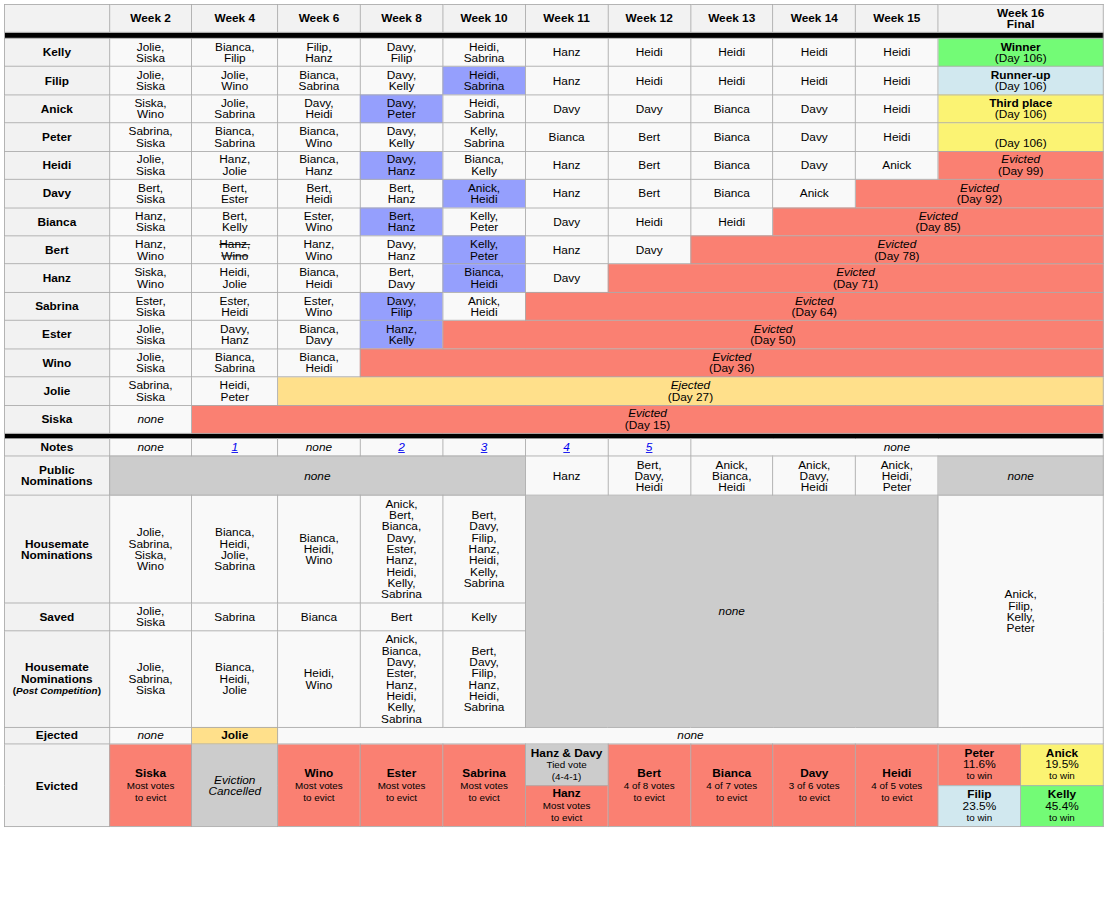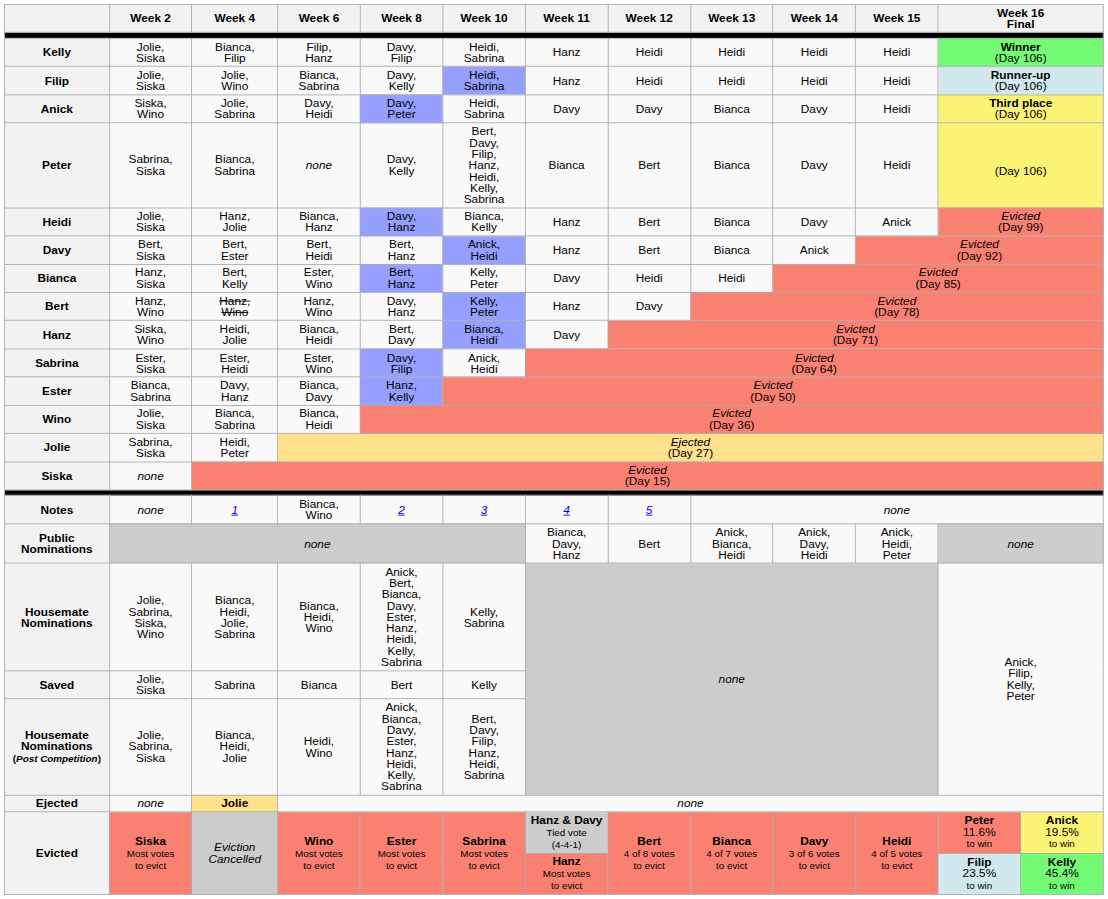Peter | Week 6: Bianca, Wino -> none
Peter | Week 10: Kelly, Sabrina -> Bert, Davy, Filip, Hanz, Heidi, Kelly, Sabrina
Ester | Week 2: Jolie, Siska -> Bianca, Sabrina
Notes | Week 6: none -> Bianca, Wino
Public Nominations | Week 11: Hanz -> Bianca, Davy, Hanz
Public Nominations | Week 12: Bert, Davy, Heidi -> Bert
Housemate Nominations | Week 10: Bert, Davy, Filip, Hanz, Heidi, Kelly, Sabrina -> Kelly, Sabrina
